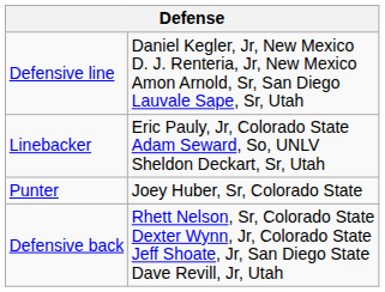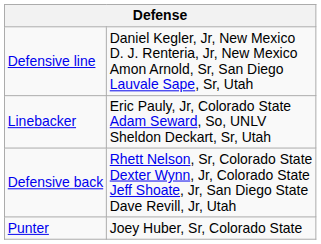rows swapped: Defensive back <-> Punter
